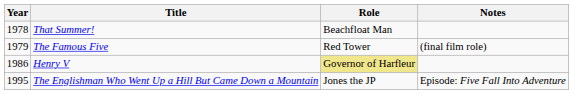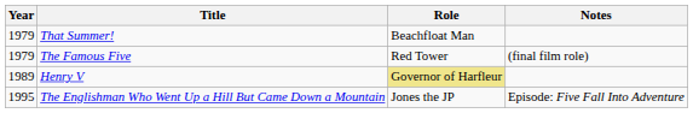That Summer! | Year: 1978 -> 1979
Henry V | Year: 1986 -> 1989
